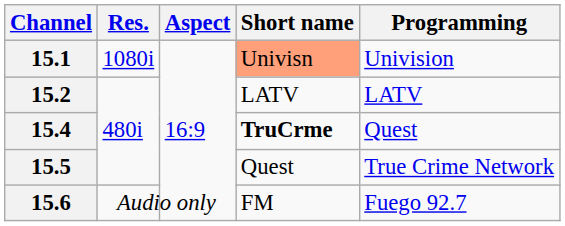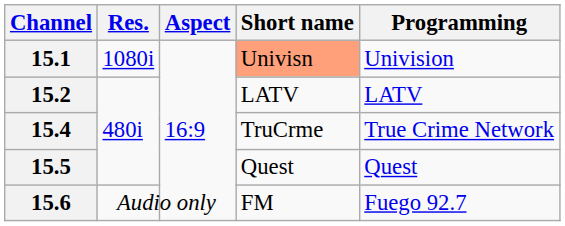15.4 | Short name: bold -> normal
15.4 | Programming: Quest -> True Crime Network
15.5 | Programming: True Crime Network -> Quest
